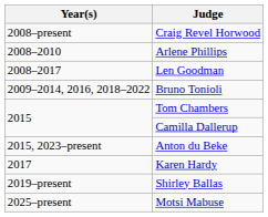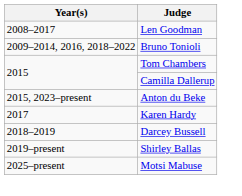- row: 2008–present | Craig Revel Horwood
- row: 2008–2010 | Arlene Phillips
+ row: 2018–2019 | Darcey Bussell
